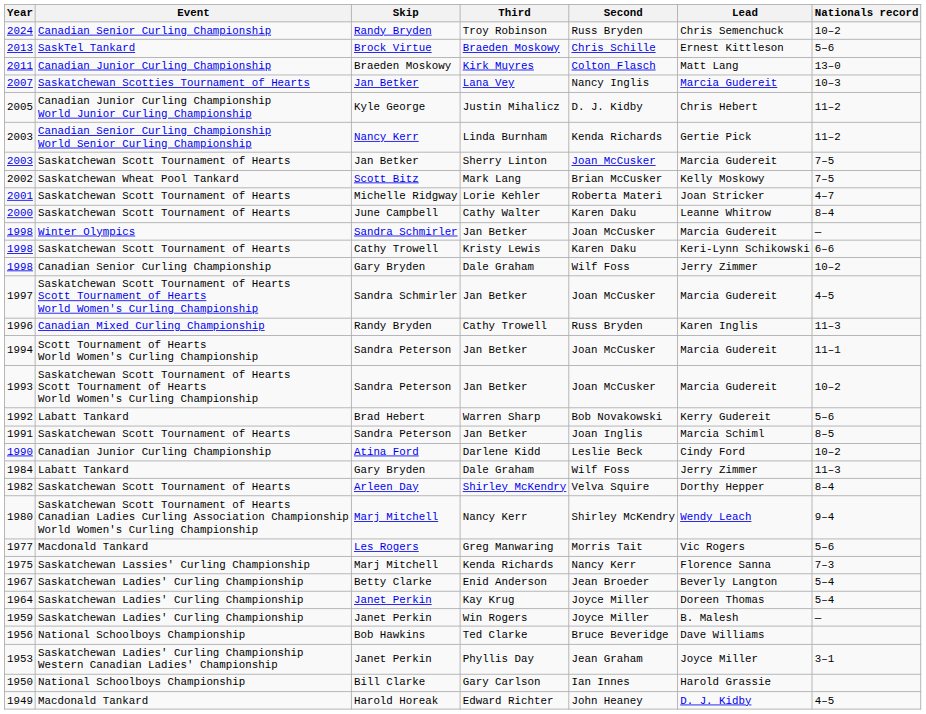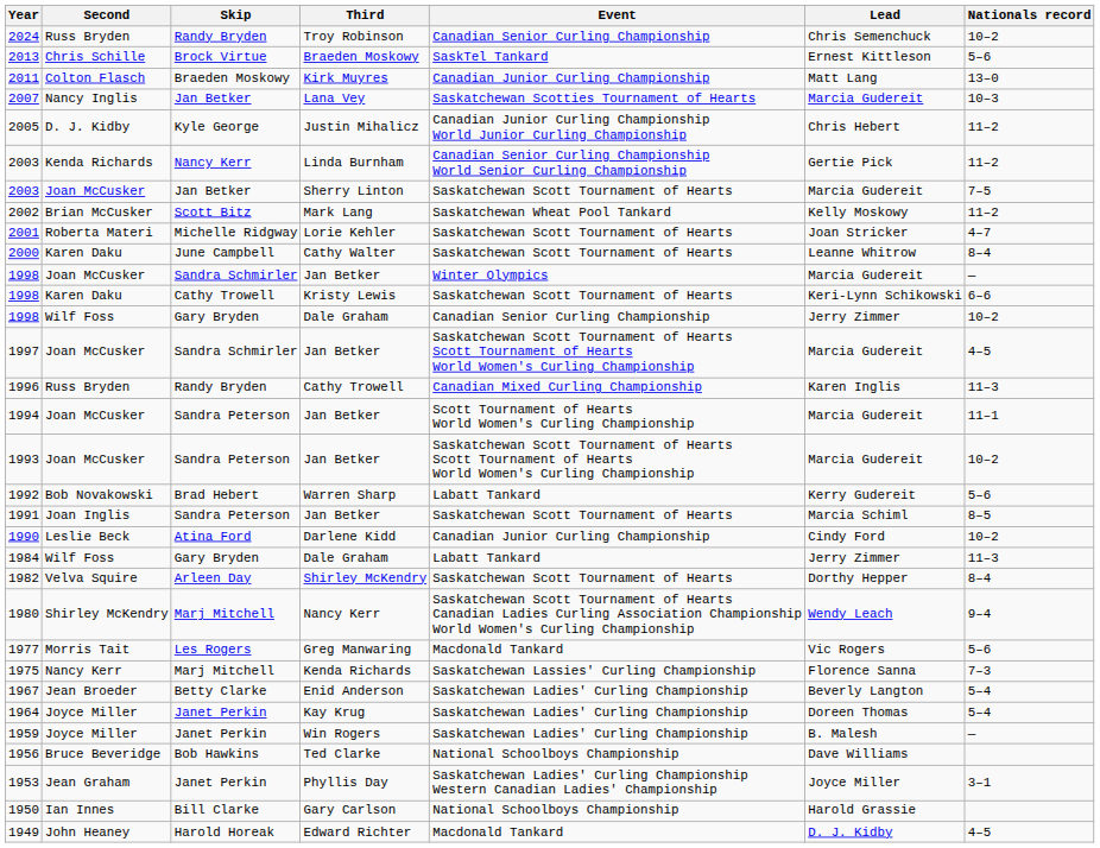columns swapped: Event <-> Second
2002 | Nationals record: 7–5 -> 11–2
